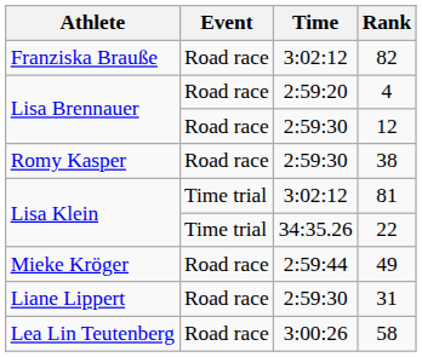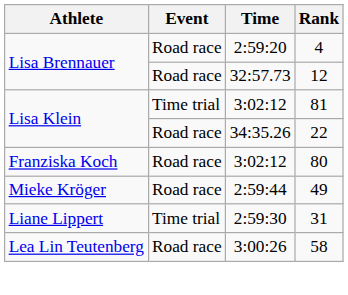- row: Franziska Brauße | Road race | 3:02:12 | 82
12 | Time: 2:59:30 -> 32:57.73
- row: Romy Kasper | Road race | 2:59:30 | 38
22 | Event: Time trial -> Road race
+ row: Franziska Koch | Road race | 3:02:12 | 80
31 | Event: Road race -> Time trial
